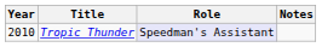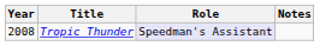Tropic Thunder | Year: 2010 -> 2008
